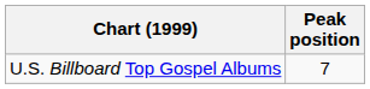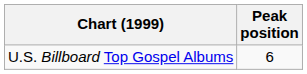U.S. Billboard Top Gospel Albums | Peak position: 7 -> 6
